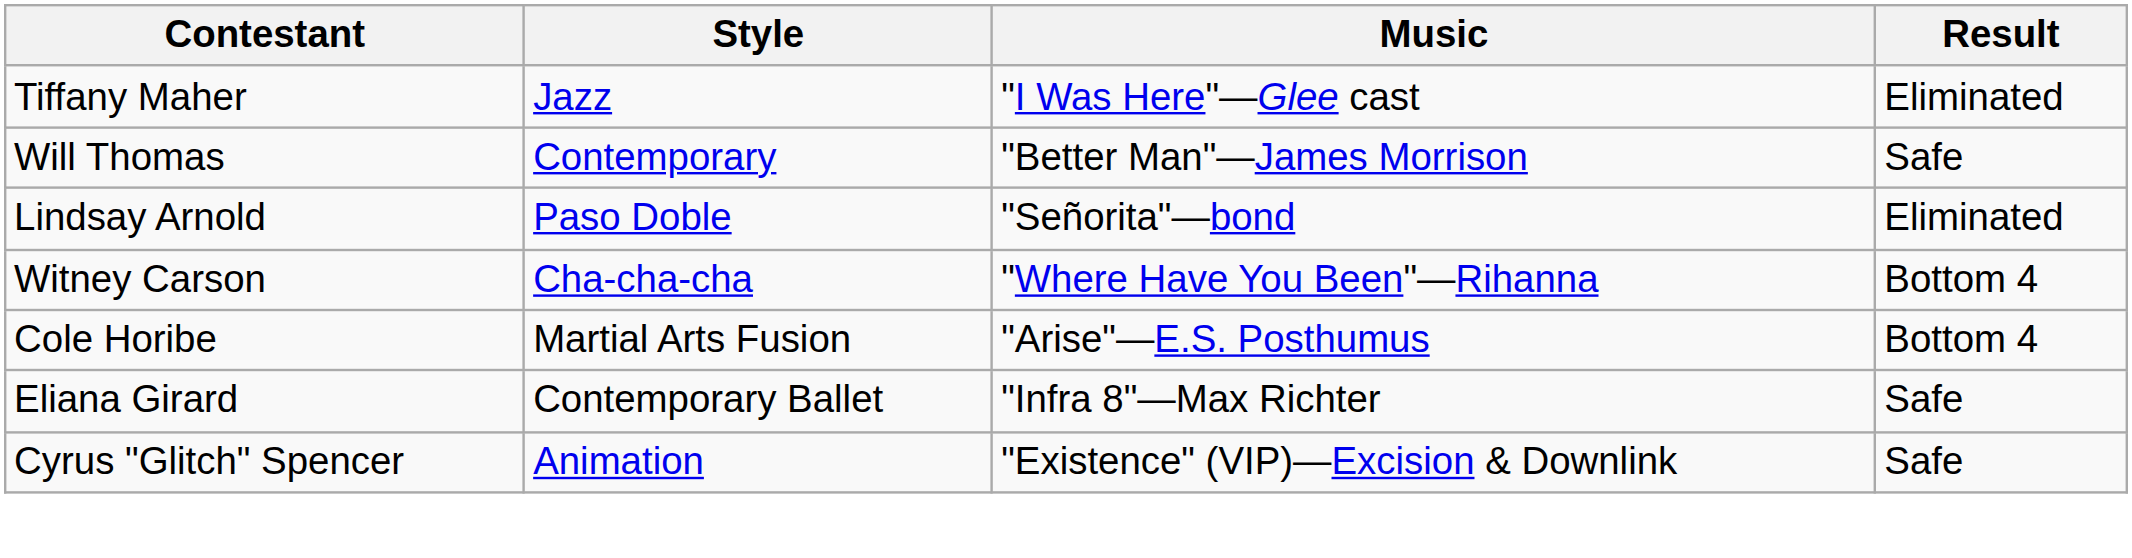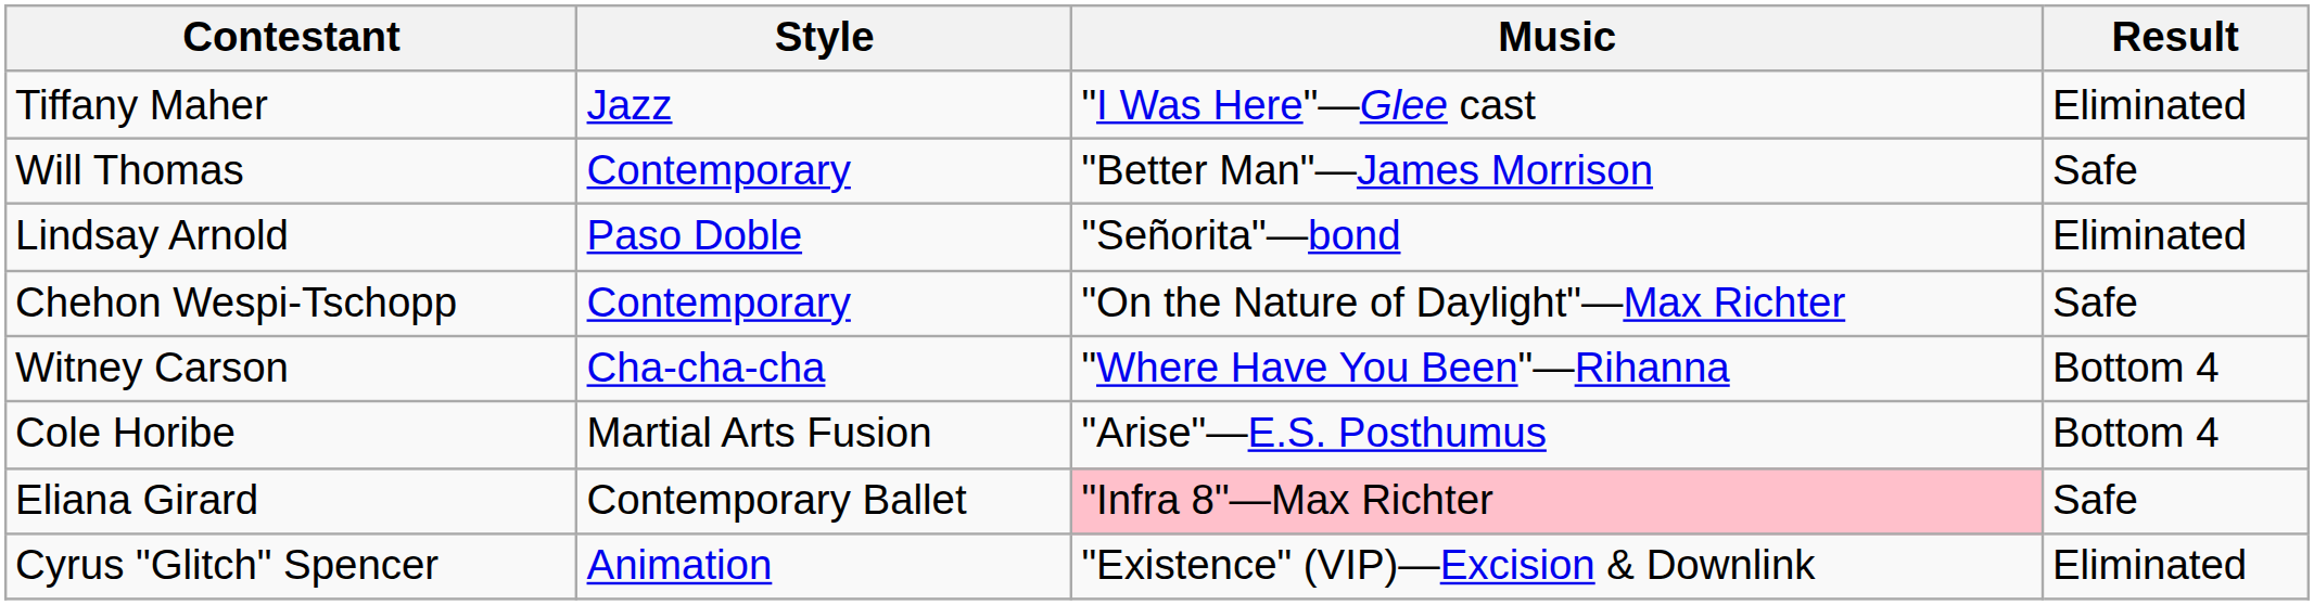+ row: Chehon Wespi-Tschopp | Contemporary | "On the Nature of Daylight"—Max Richter | Safe
Eliana Girard | Music: no background -> pink background
Cyrus "Glitch" Spencer | Result: Safe -> Eliminated
